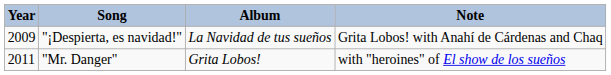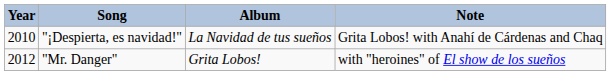"¡Despierta, es navidad!" | Year: 2009 -> 2010
"Mr. Danger" | Year: 2011 -> 2012
